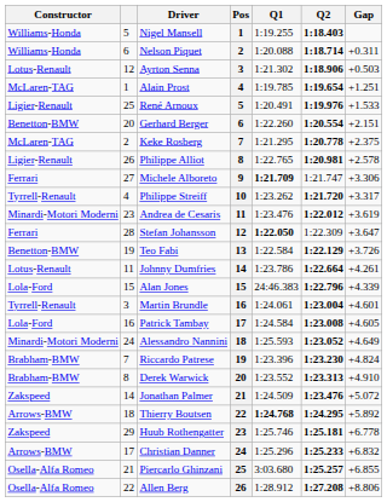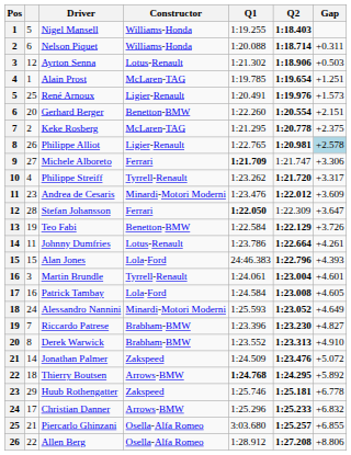columns swapped: Pos <-> Constructor
René Arnoux | Gap: +1.533 -> +1.573
Philippe Alliot | Gap: no background -> lightblue background
Andrea de Cesaris | Gap: +3.619 -> +3.609
Alan Jones | Gap: +4.339 -> +4.393
Riccardo Patrese | Gap: +4.824 -> +4.827
